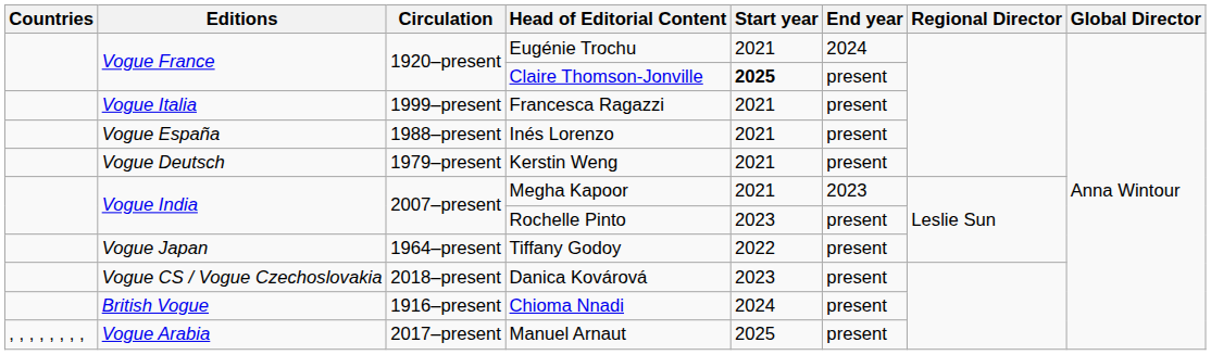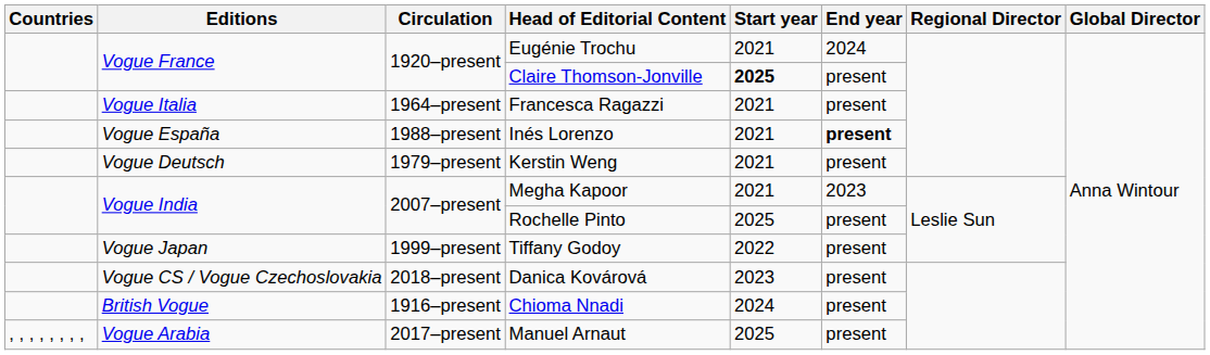Francesca Ragazzi | Circulation: 1999–present -> 1964–present
Inés Lorenzo | End year: normal -> bold
Rochelle Pinto | Start year: 2023 -> 2025
Tiffany Godoy | Circulation: 1964–present -> 1999–present
